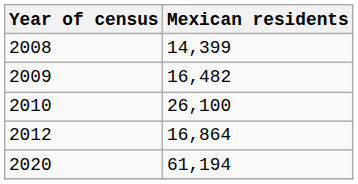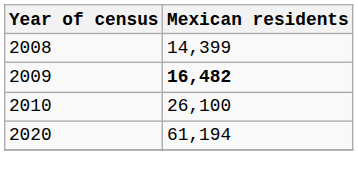2009 | Mexican residents: normal -> bold
- row: 2012 | 16,864
